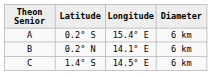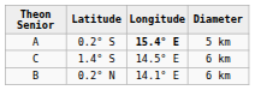A | Longitude: normal -> bold
A | Diameter: 6 km -> 5 km
rows swapped: B <-> C
